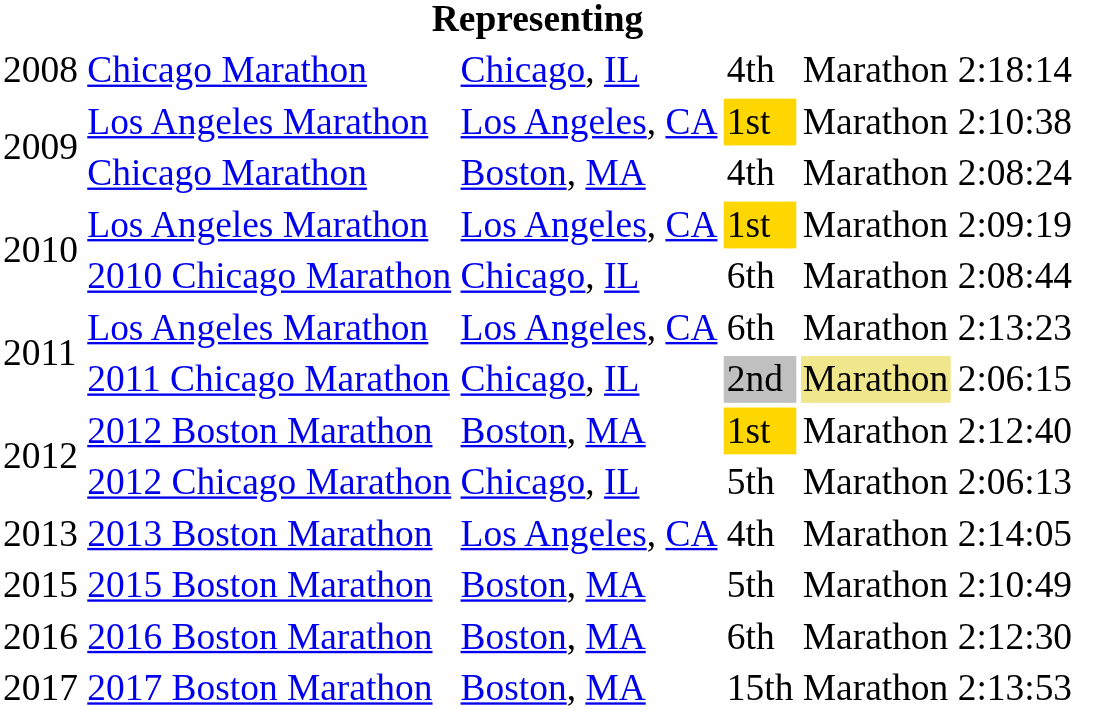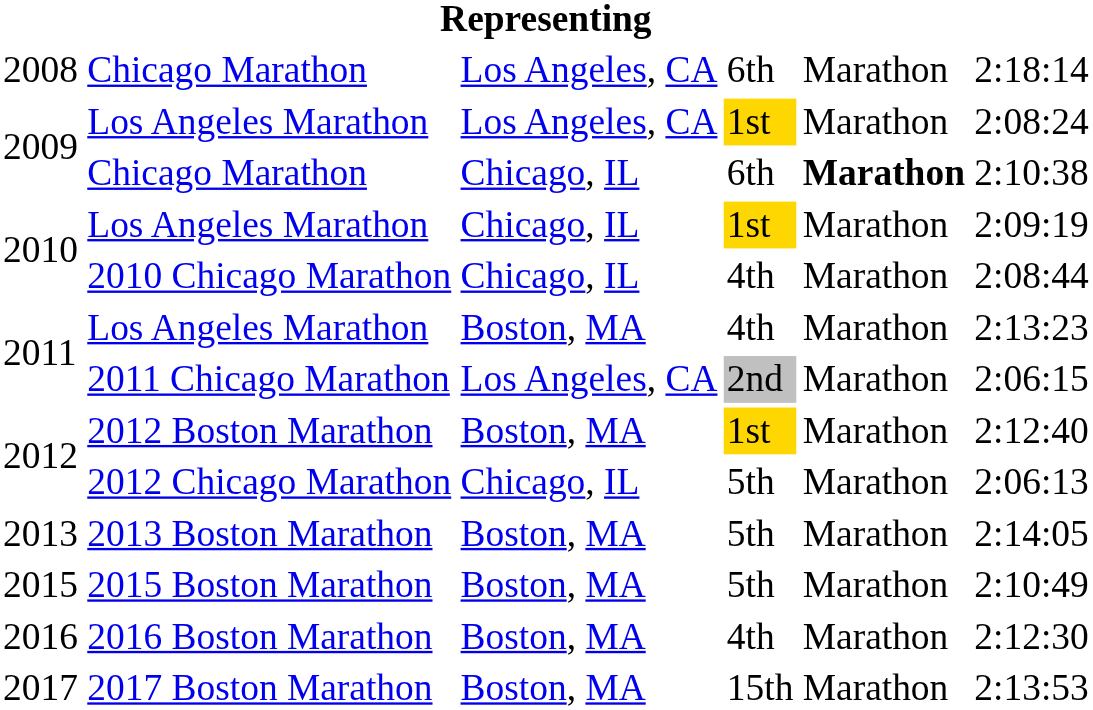2008 / Chicago Marathon | column 3: Chicago, IL -> Los Angeles, CA
2008 / Chicago Marathon | column 4: 4th -> 6th
2009 / Los Angeles Marathon | column 6: 2:10:38 -> 2:08:24
2009 / Chicago Marathon | column 3: Boston, MA -> Chicago, IL
2009 / Chicago Marathon | column 4: 4th -> 6th
2009 / Chicago Marathon | column 5: normal -> bold
2009 / Chicago Marathon | column 6: 2:08:24 -> 2:10:38
2010 / Los Angeles Marathon | column 3: Los Angeles, CA -> Chicago, IL
2010 Chicago Marathon | column 4: 6th -> 4th
2011 / Los Angeles Marathon | column 3: Los Angeles, CA -> Boston, MA
2011 / Los Angeles Marathon | column 4: 6th -> 4th
2011 Chicago Marathon | column 3: Chicago, IL -> Los Angeles, CA
2011 Chicago Marathon | column 5: khaki background -> no background
2013 Boston Marathon | column 3: Los Angeles, CA -> Boston, MA
2013 Boston Marathon | column 4: 4th -> 5th
2016 Boston Marathon | column 4: 6th -> 4th
